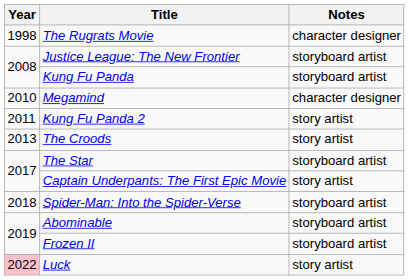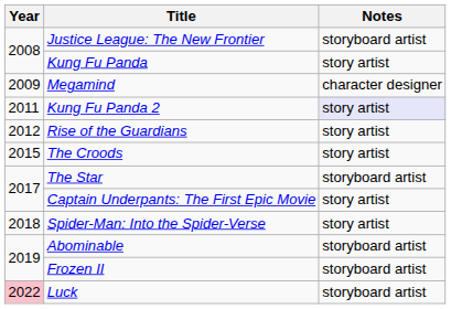- row: 1998 | The Rugrats Movie | character designer
Kung Fu Panda | Notes: storyboard artist -> story artist
Megamind | Year: 2010 -> 2009
Kung Fu Panda 2 | Notes: no background -> lavender background
+ row: 2012 | Rise of the Guardians | story artist
The Croods | Year: 2013 -> 2015
Spider-Man: Into the Spider-Verse | Notes: storyboard artist -> story artist
Luck | Notes: story artist -> storyboard artist
